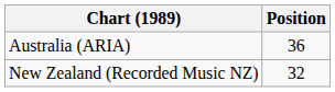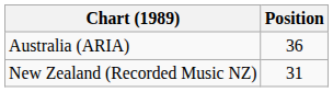New Zealand (Recorded Music NZ) | Position: 32 -> 31
